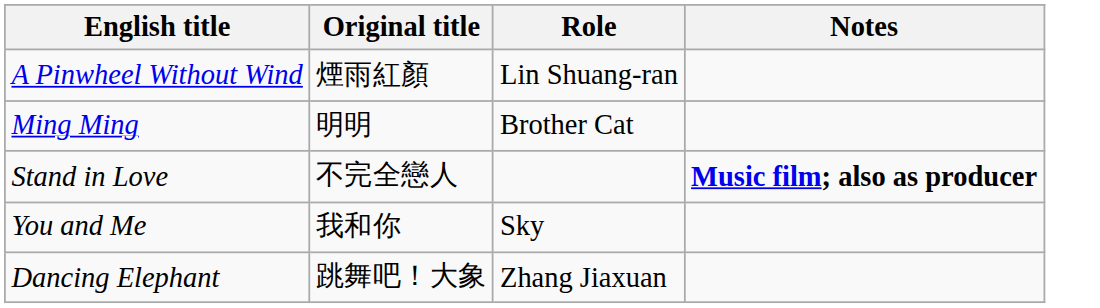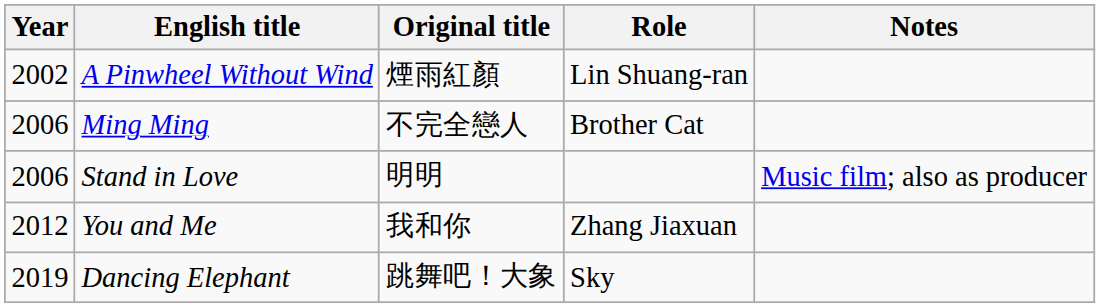+ column: Year | 2002 | 2006 | 2006 | 2012 | 2019
Ming Ming | Original title: 明明 -> 不完全戀人
Stand in Love | Original title: 不完全戀人 -> 明明
Stand in Love | Notes: bold -> normal
You and Me | Role: Sky -> Zhang Jiaxuan
Dancing Elephant | Role: Zhang Jiaxuan -> Sky
